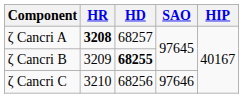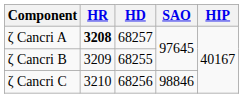ζ Cancri B | HD: bold -> normal
ζ Cancri C | SAO: 97646 -> 98846
